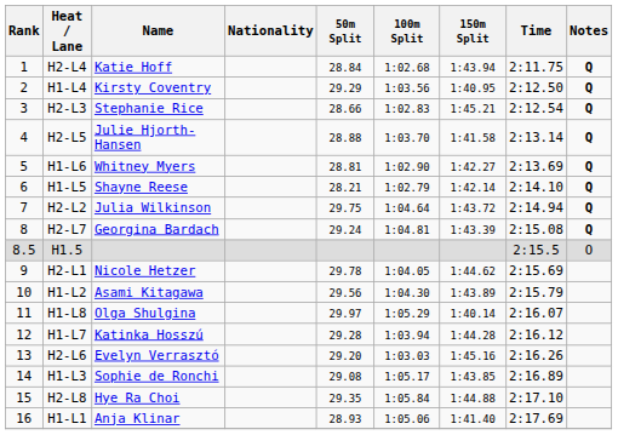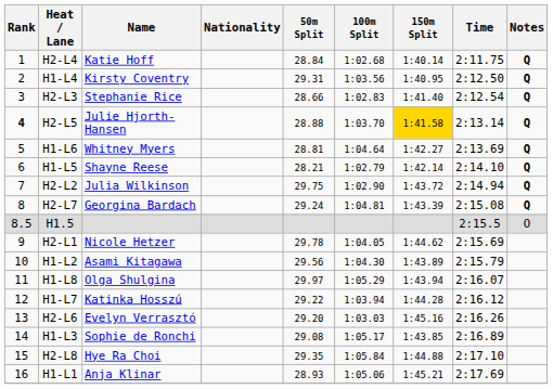H2-L4 | 150m Split: 1:43.94 -> 1:40.14
H1-L4 | 50m Split: 29.29 -> 29.31
H2-L3 | 150m Split: 1:45.21 -> 1:41.40
H2-L5 | Rank: normal -> bold
H2-L5 | 150m Split: no background -> gold background
H1-L6 | 100m Split: 1:02.90 -> 1:04.64
H2-L2 | 100m Split: 1:04.64 -> 1:02.90
H1-L8 | 150m Split: 1:40.14 -> 1:43.94
H1-L7 | 50m Split: 29.28 -> 29.22
H1-L1 | 150m Split: 1:41.40 -> 1:45.21
